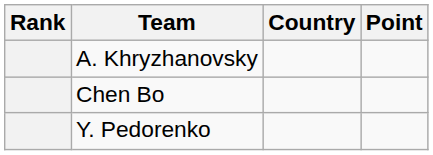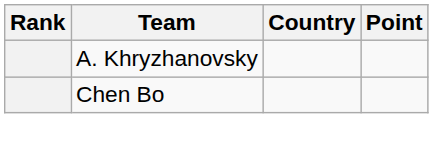- row: Y. Pedorenko
